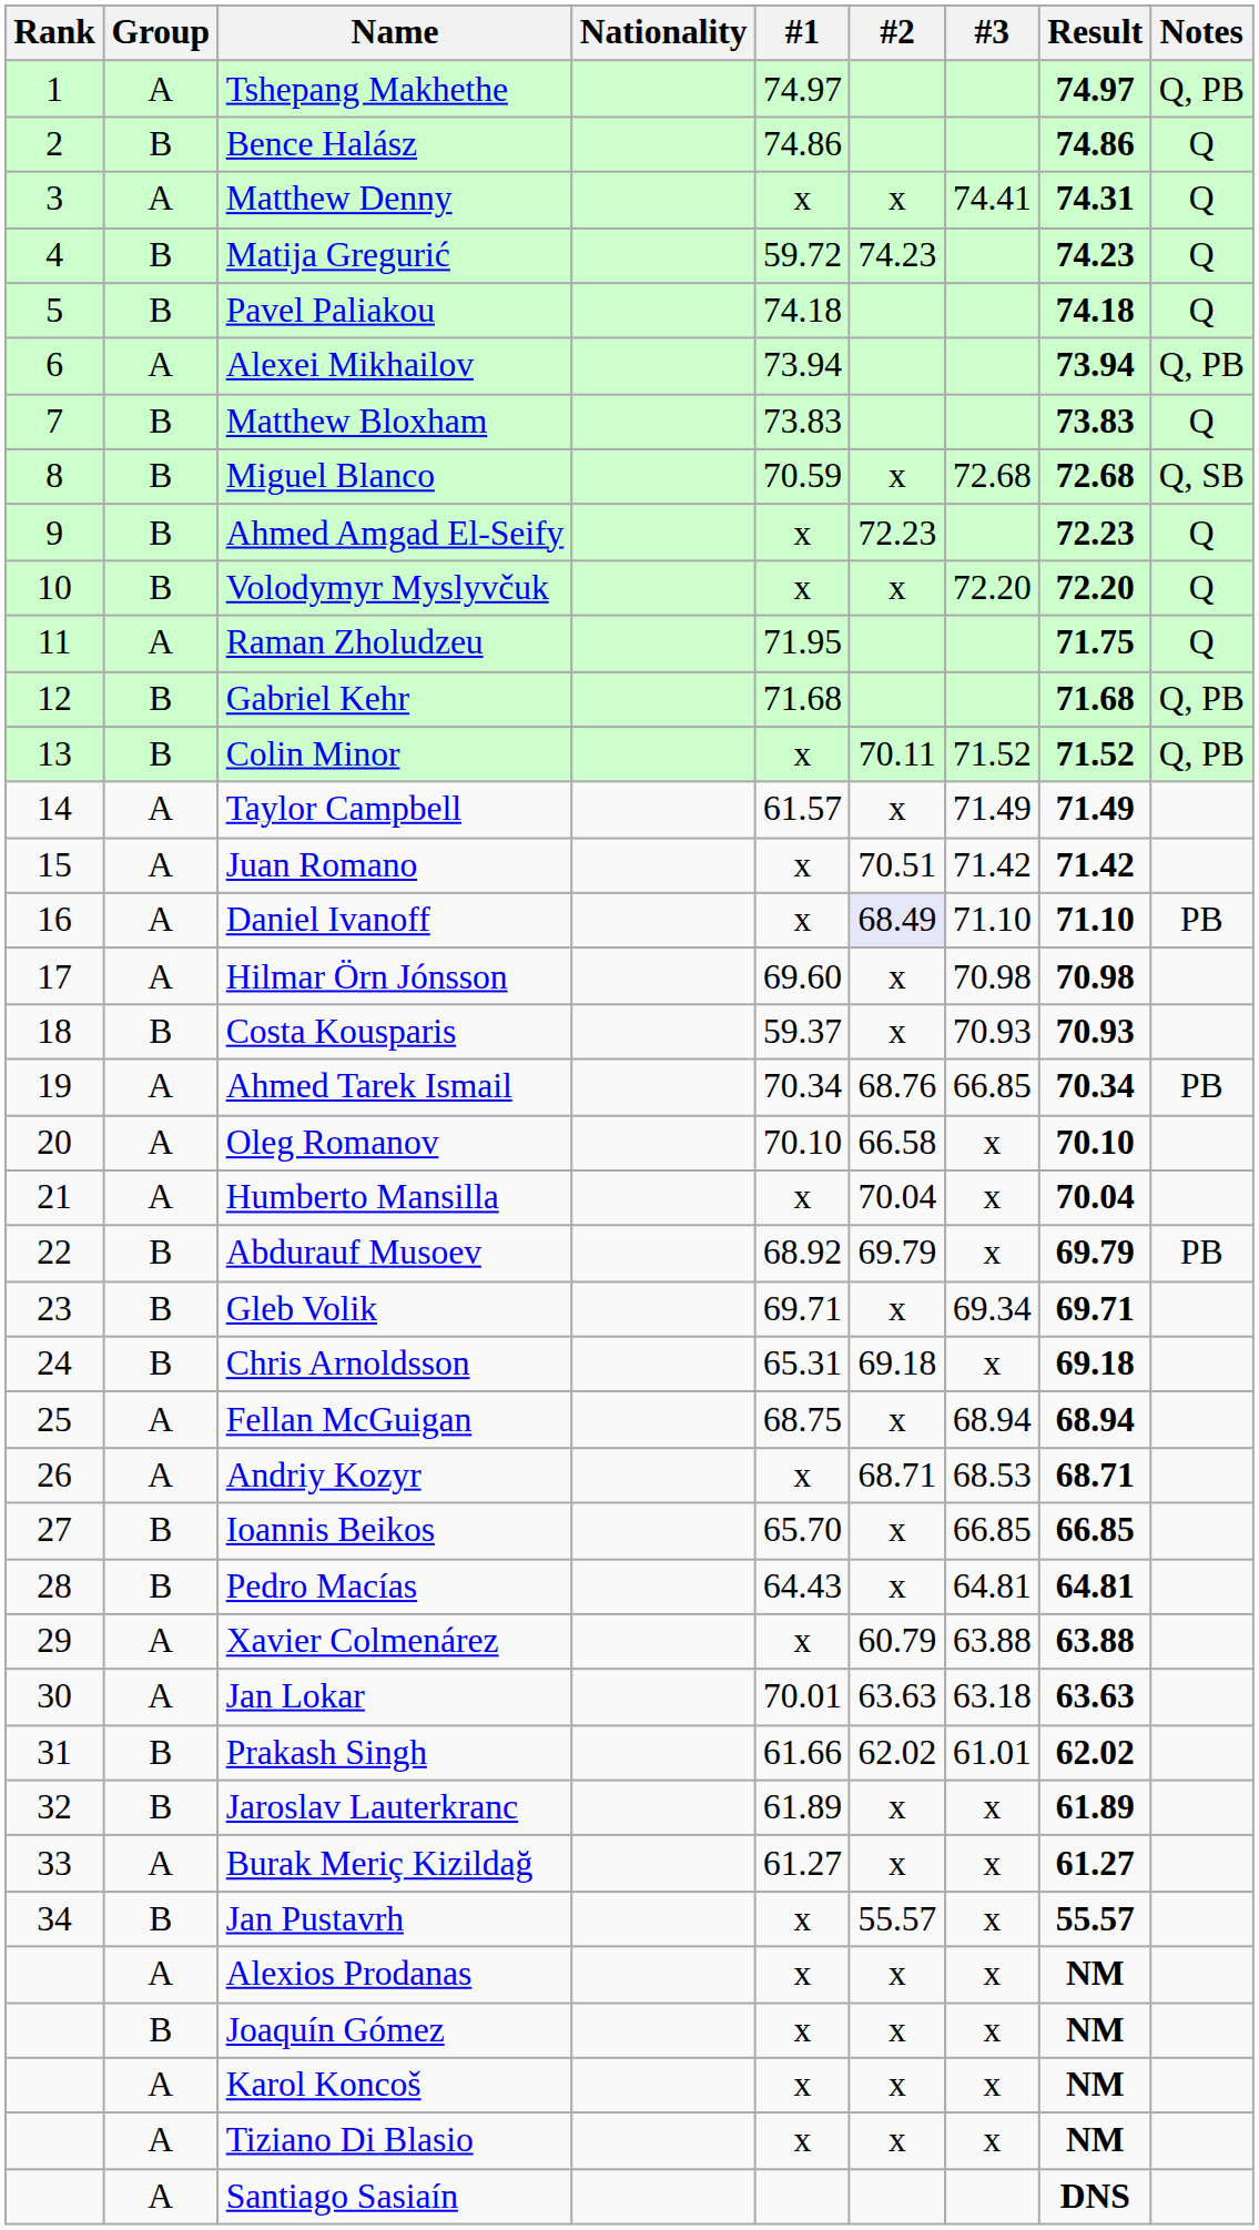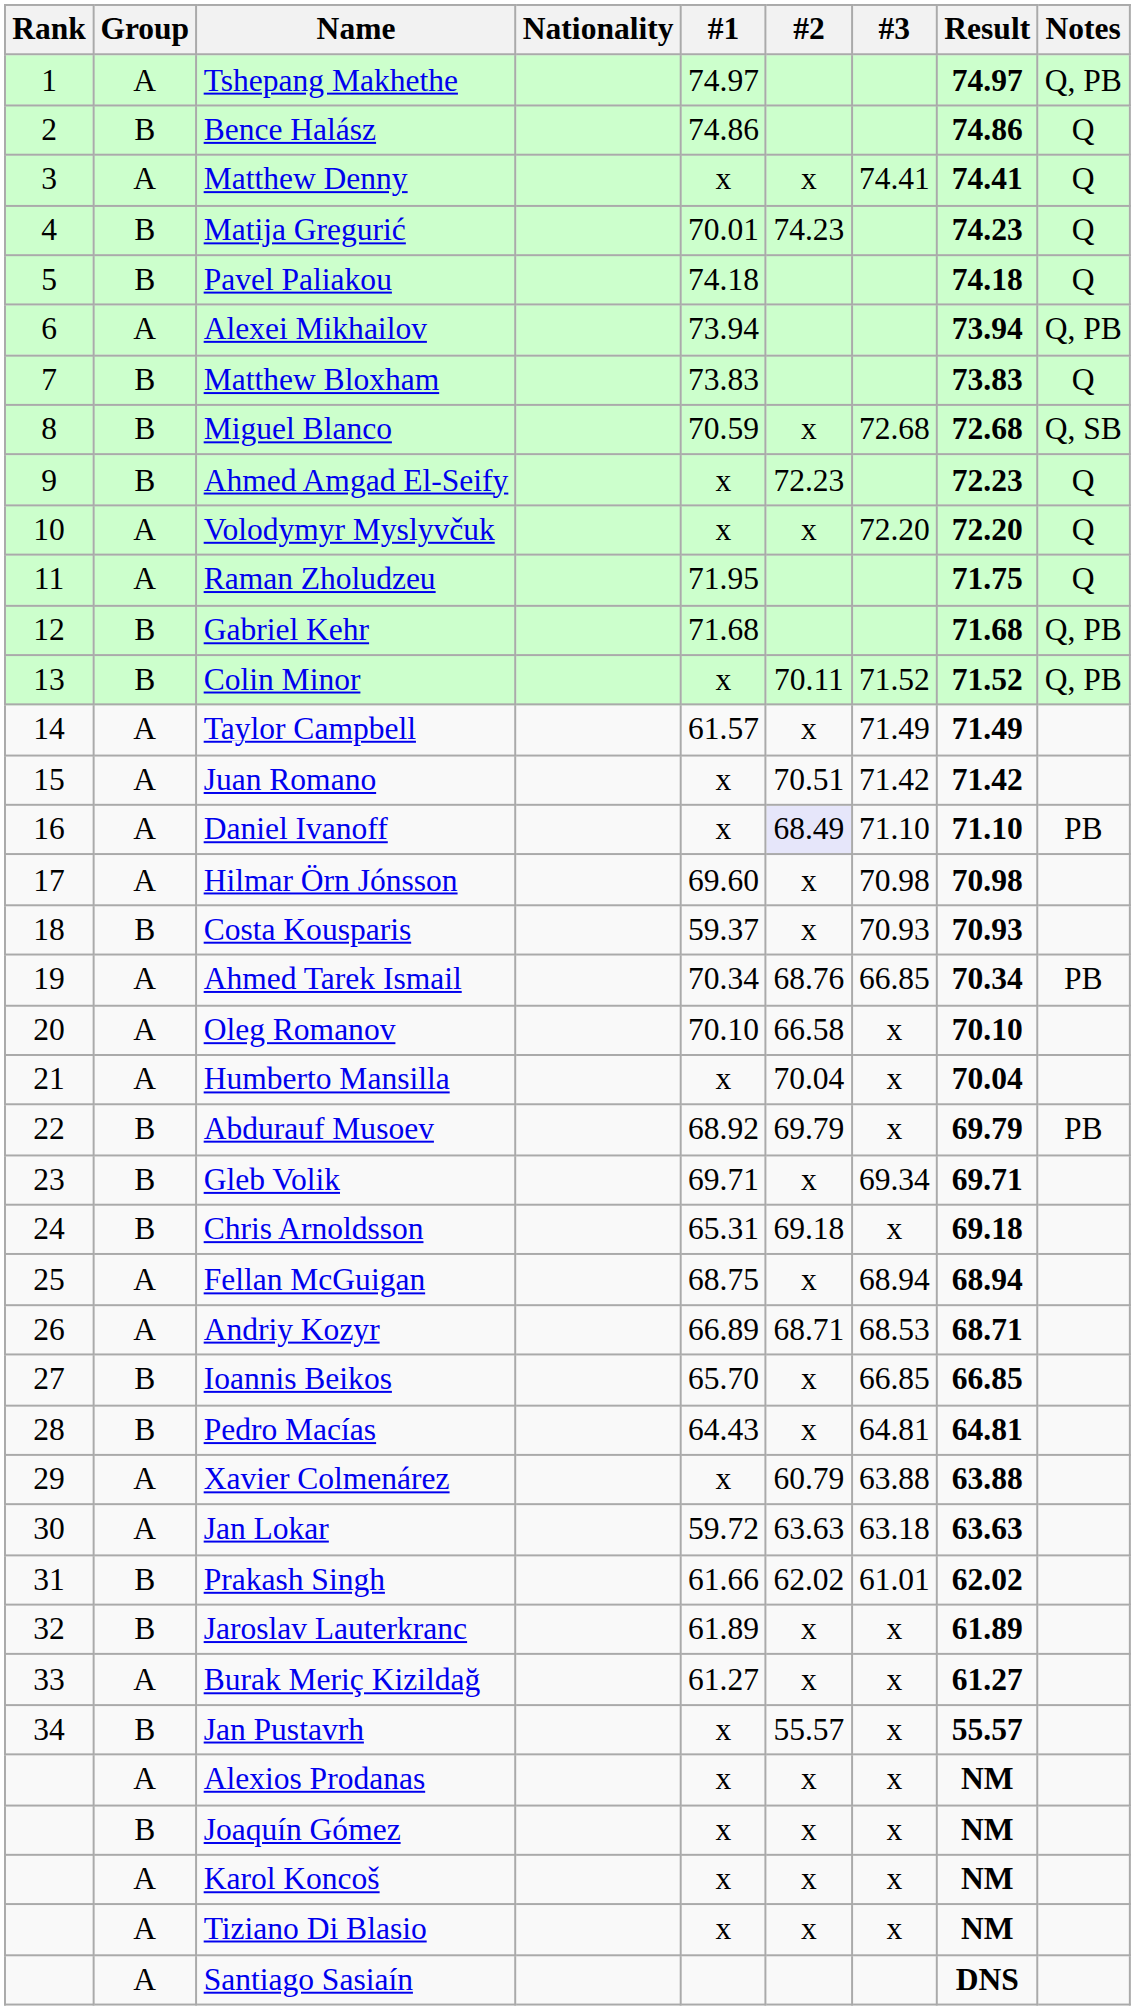Matthew Denny | Result: 74.31 -> 74.41
Matija Gregurić | #1: 59.72 -> 70.01
Volodymyr Myslyvčuk | Group: B -> A
Andriy Kozyr | #1: x -> 66.89
Jan Lokar | #1: 70.01 -> 59.72
